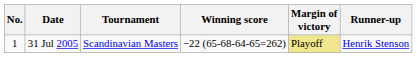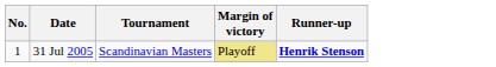- column: Winning score | −22 (65-68-64-65=262)
31 Jul 2005 | Runner-up: normal -> bold
